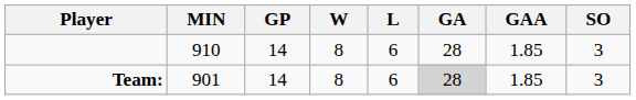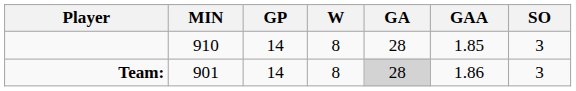- column: L | 6 | 6
Team: | GAA: 1.85 -> 1.86
